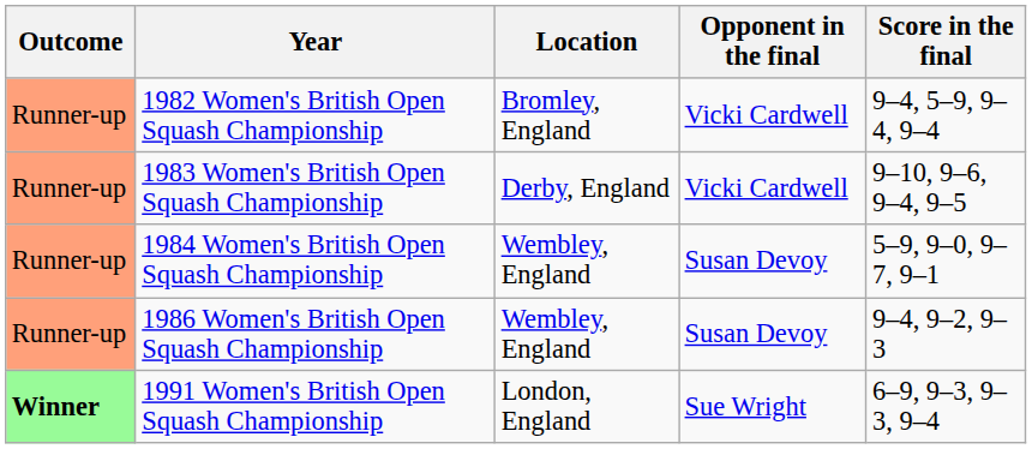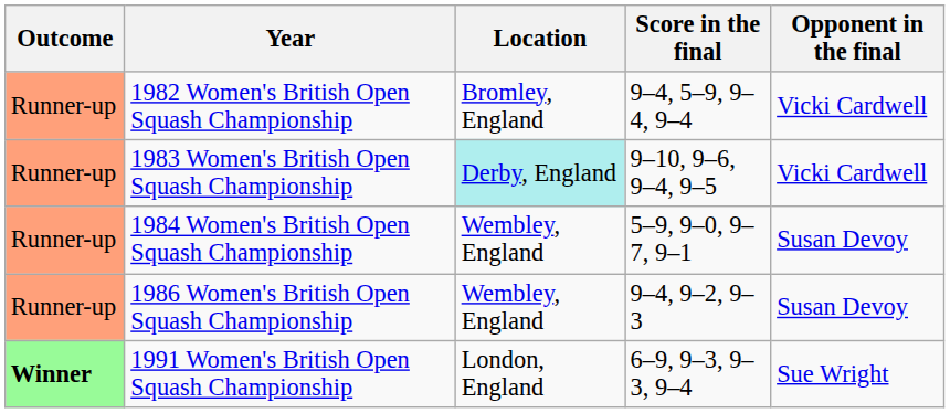columns swapped: Opponent in the final <-> Score in the final
1983 Women's British Open Squash Championship | Location: no background -> paleturquoise background
